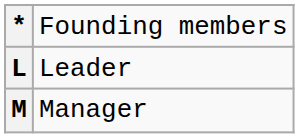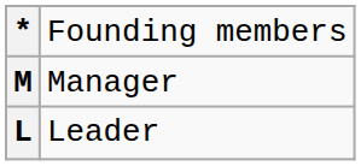rows swapped: M <-> L
